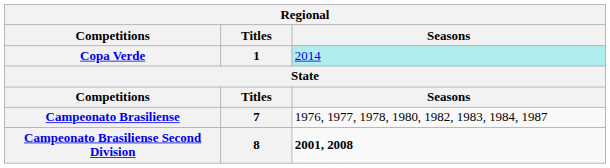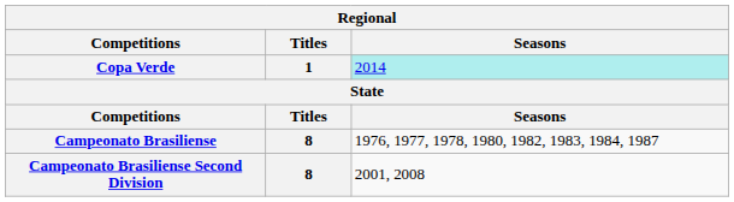Campeonato Brasiliense | Titles: 7 -> 8
Campeonato Brasiliense Second Division | Seasons: bold -> normal
